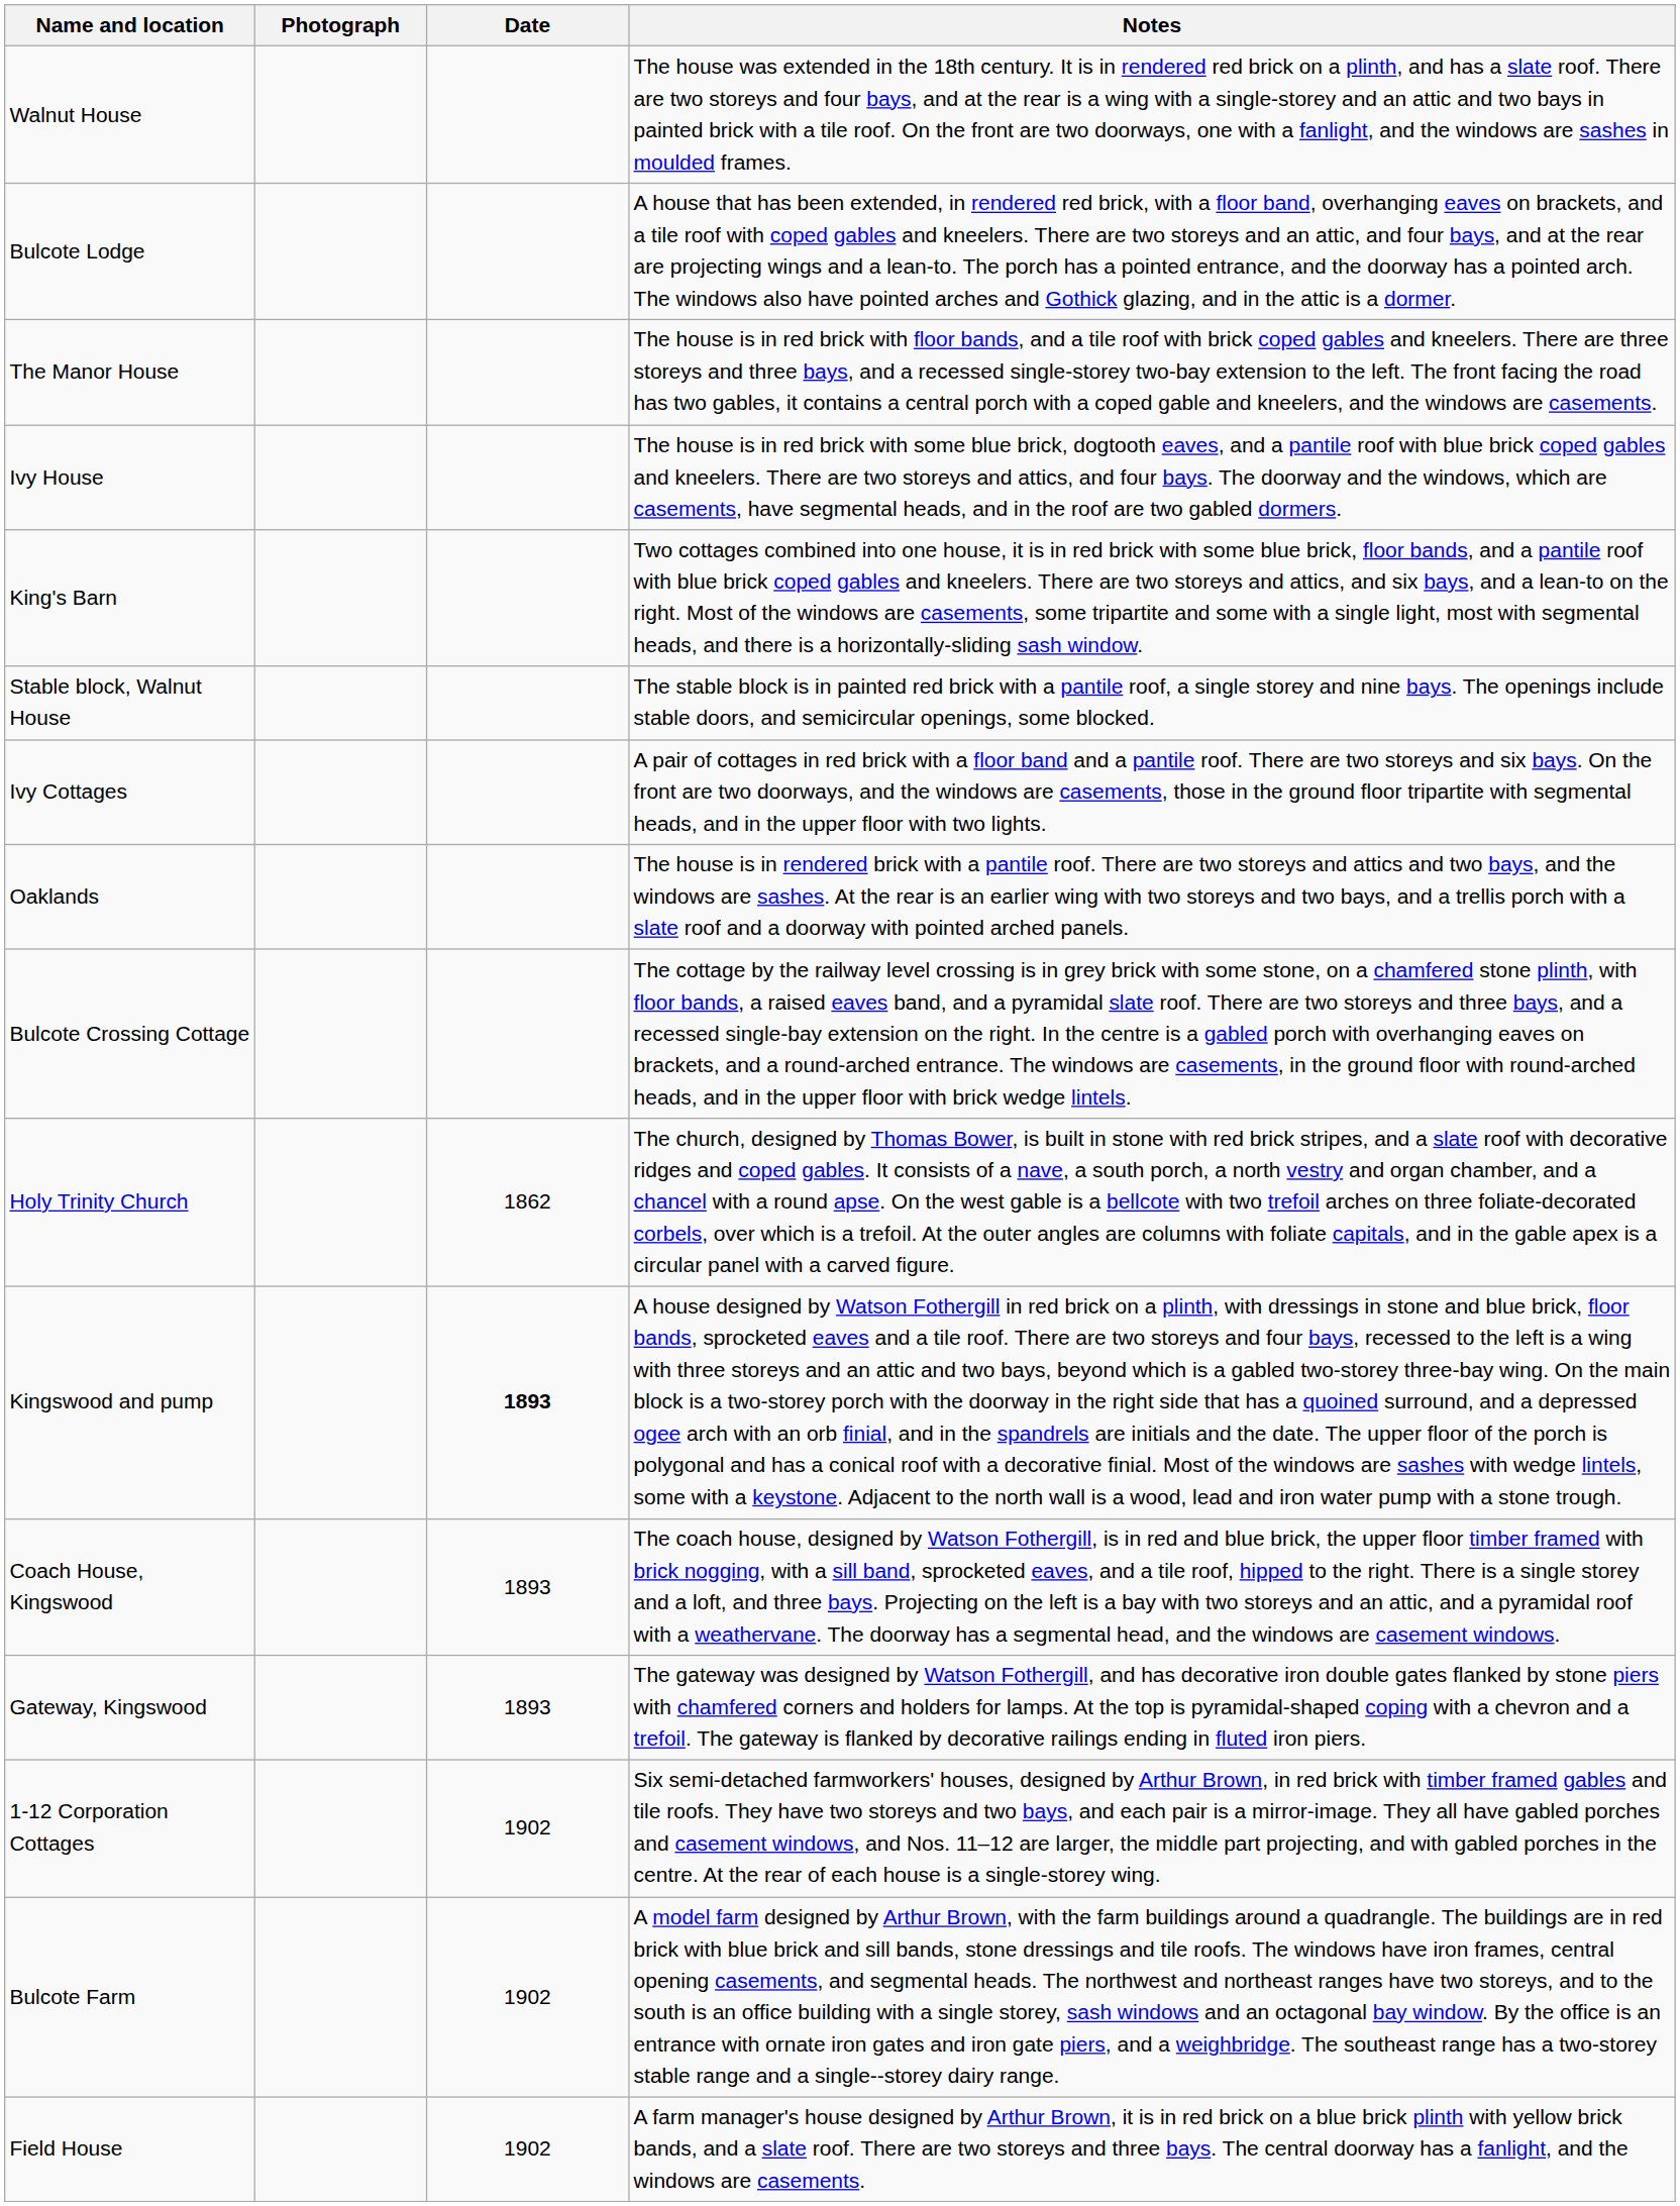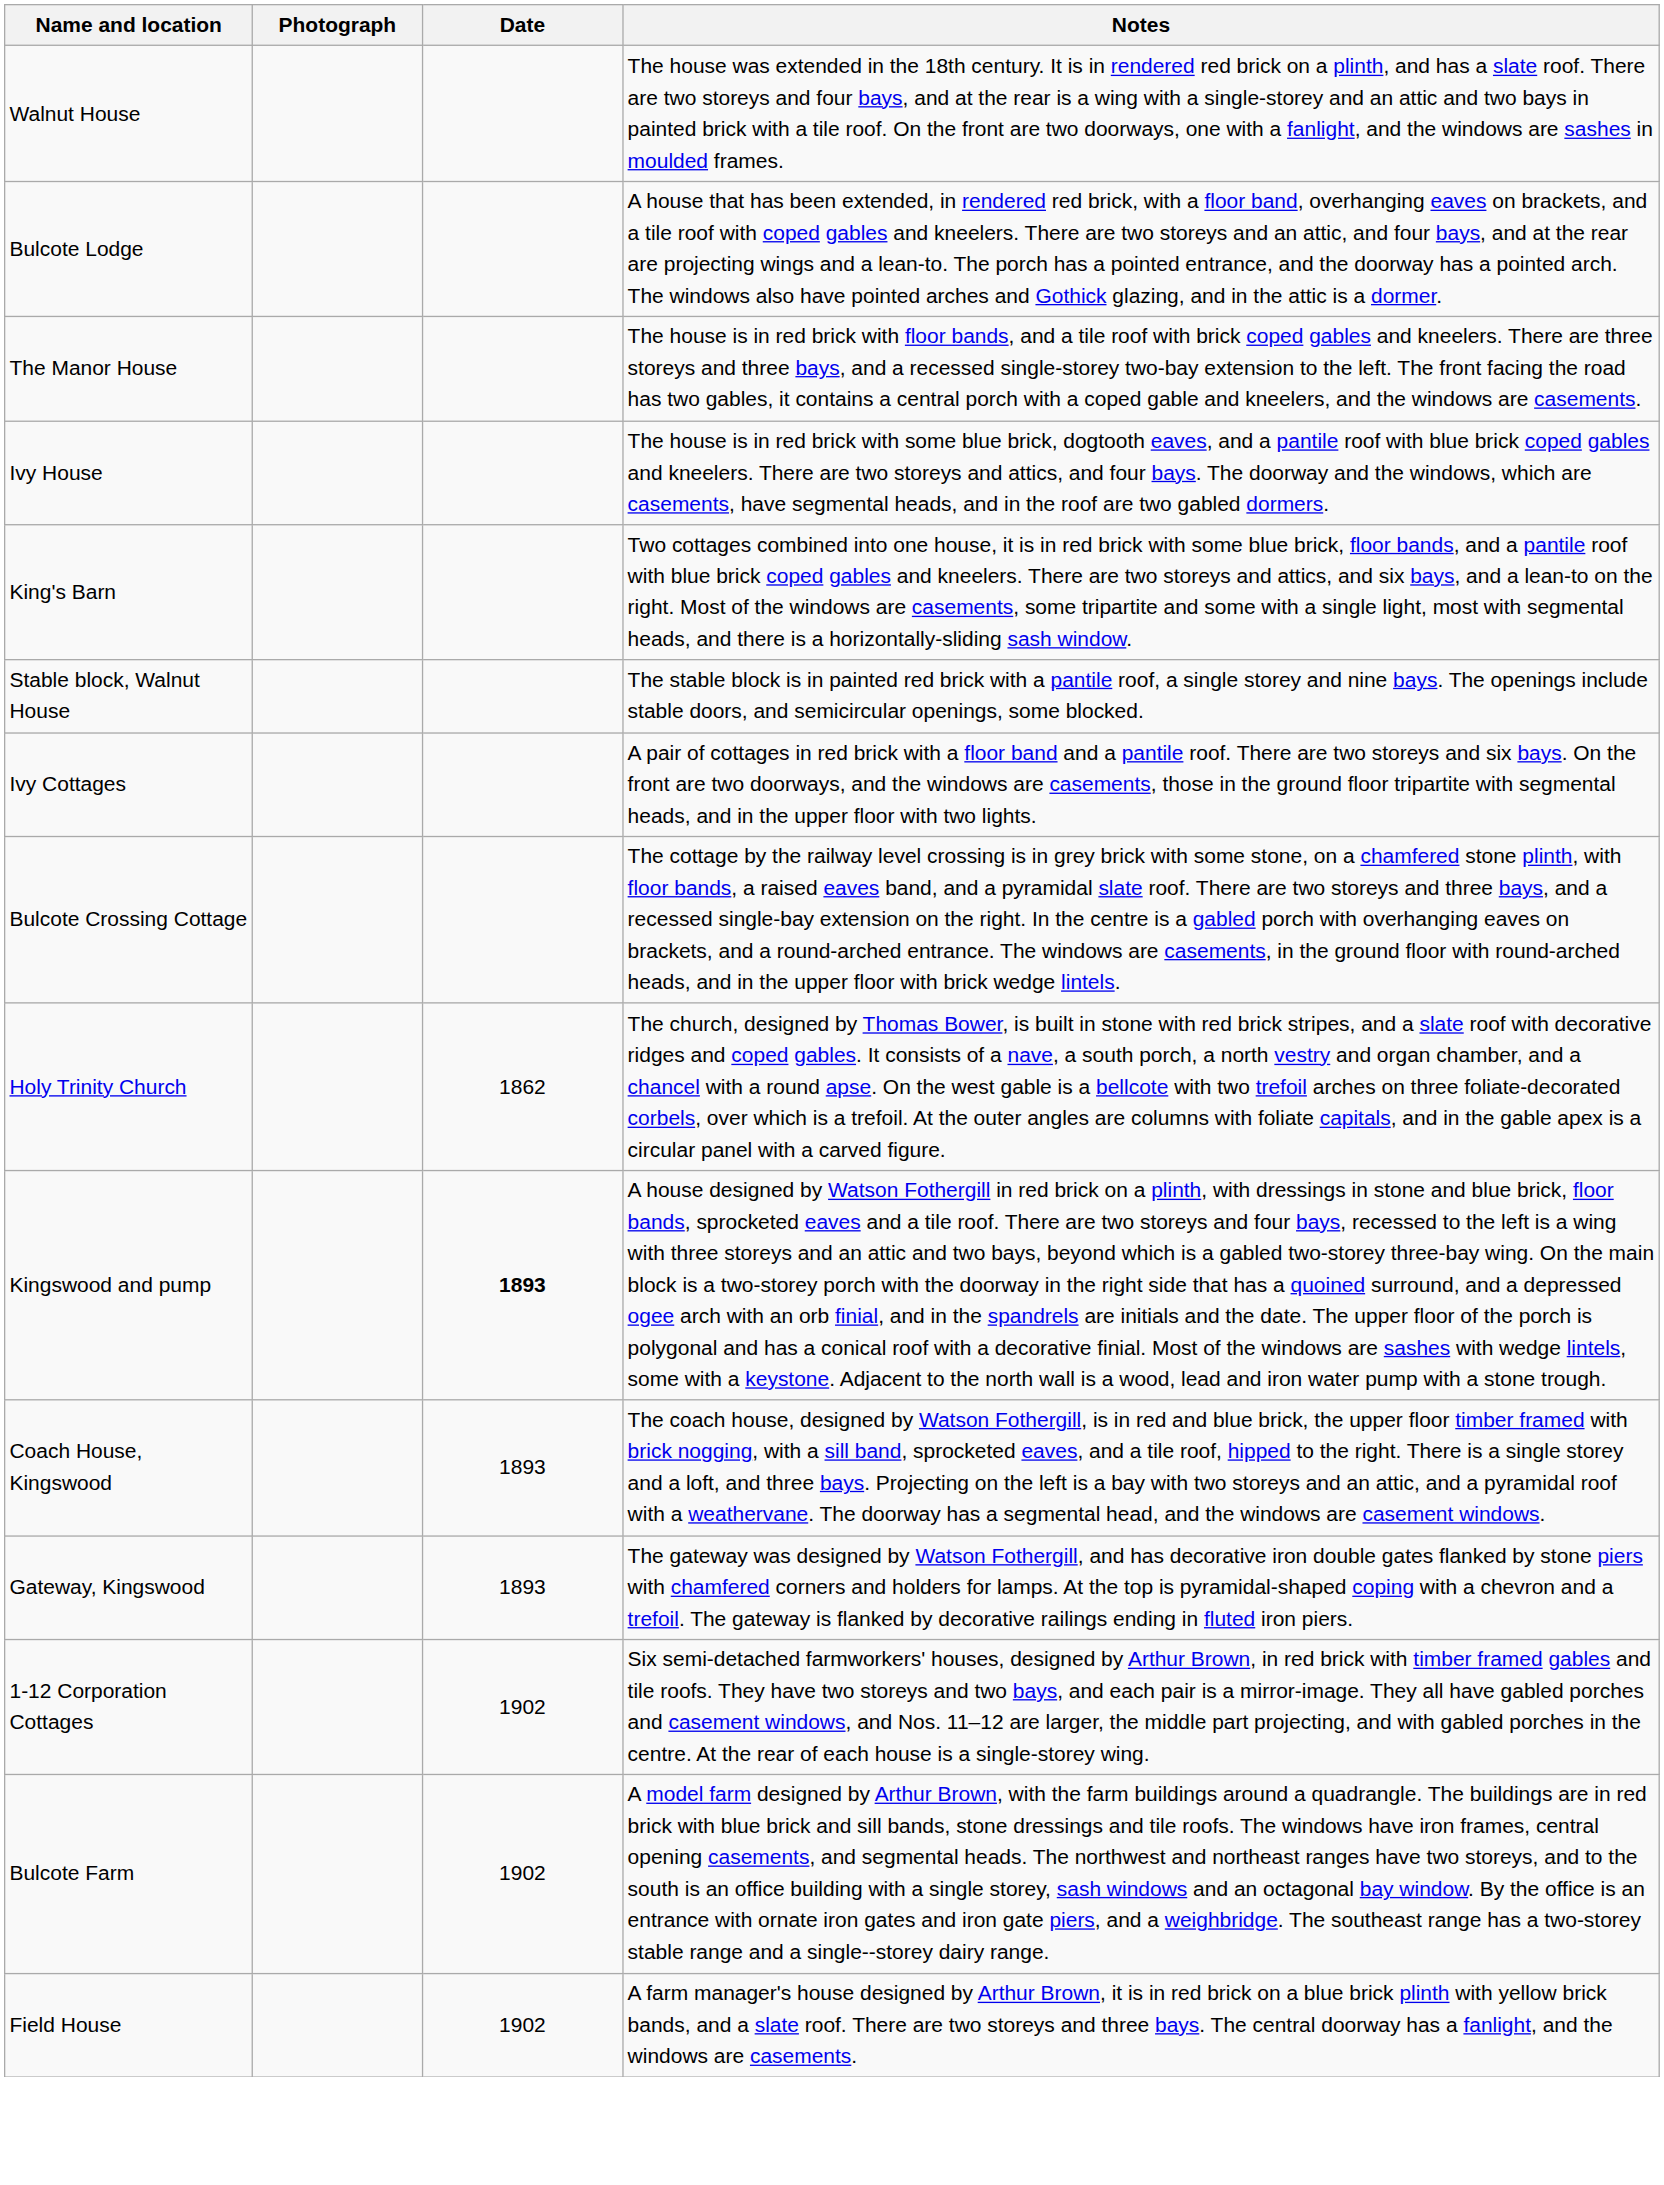- row: Oaklands | The house is in rendered brick with a pantile roof. There are two storeys and attics and two bays, and the windows are sashes. At the rear is an earlier wing with two storeys and two bays, and a trellis porch with a slate roof and a doorway with pointed arched panels.
